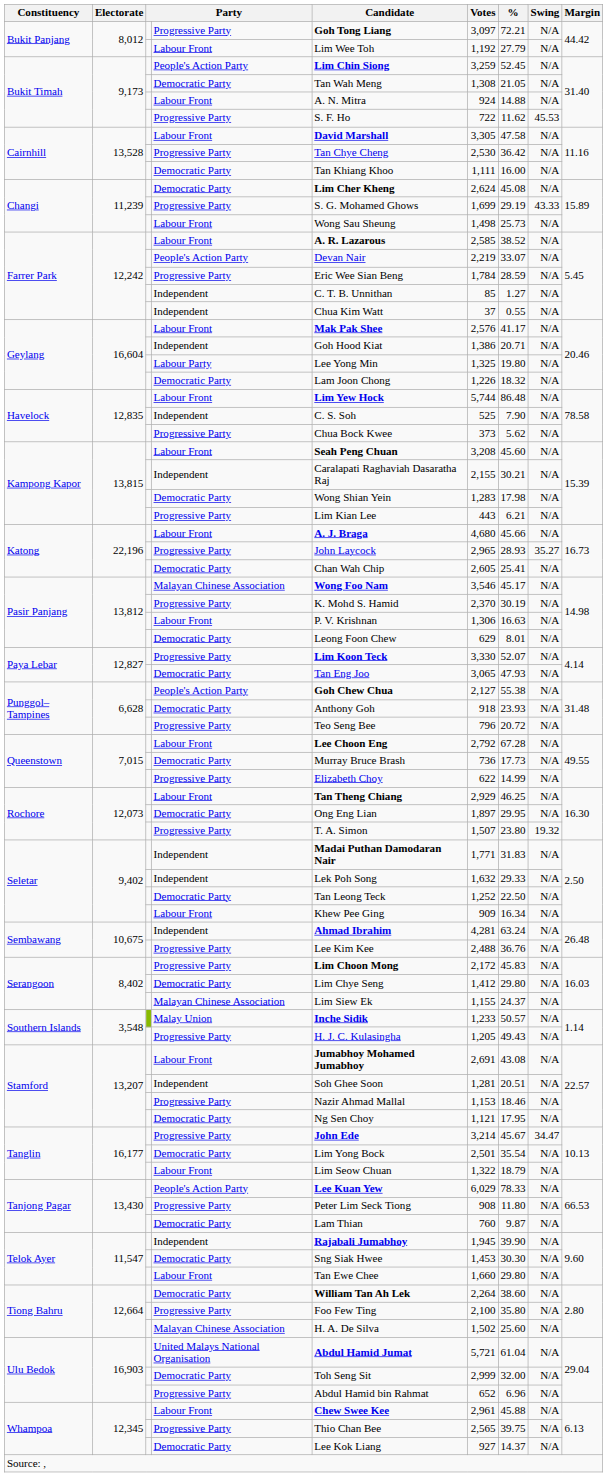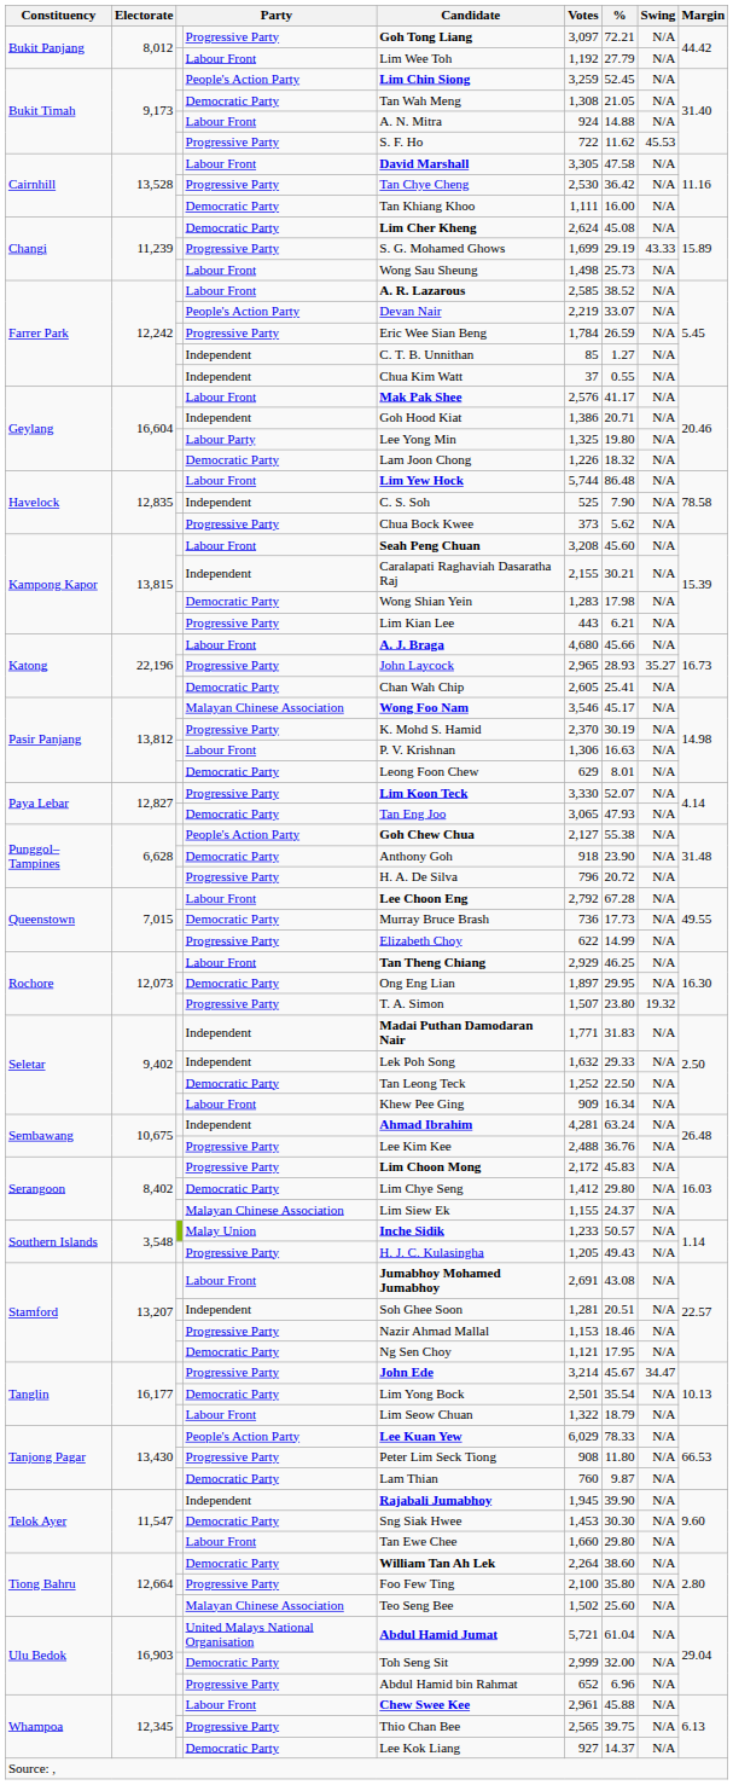Farrer Park / Progressive Party | %: 28.59 -> 26.59
Punggol–Tampines / Democratic Party | %: 23.93 -> 23.90
Punggol–Tampines / Progressive Party | Candidate: Teo Seng Bee -> H. A. De Silva
Tiong Bahru / Malayan Chinese Association | Candidate: H. A. De Silva -> Teo Seng Bee
